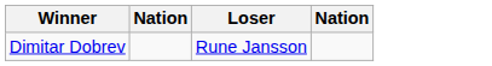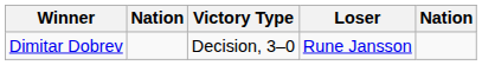+ column: Victory Type | Decision, 3–0
